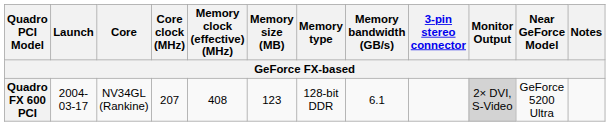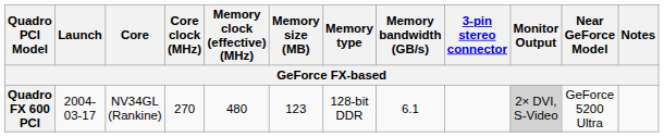Quadro FX 600 PCI | Core clock (MHz): 207 -> 270
Quadro FX 600 PCI | Memory clock (effective) (MHz): 408 -> 480
